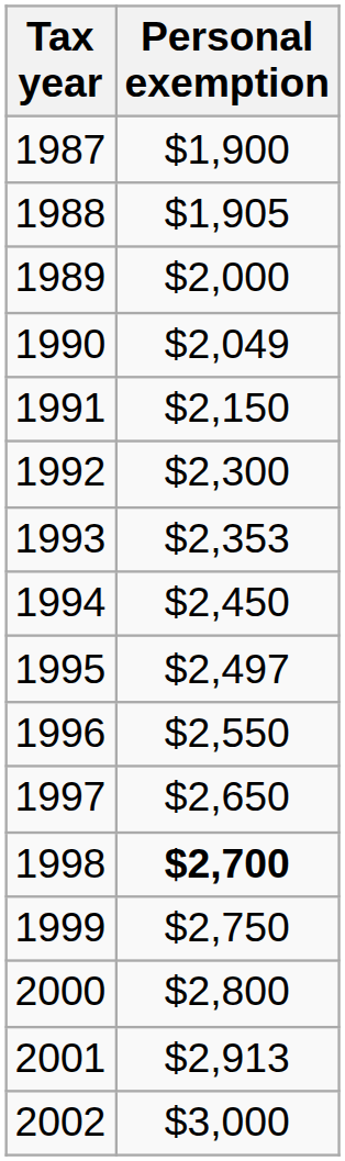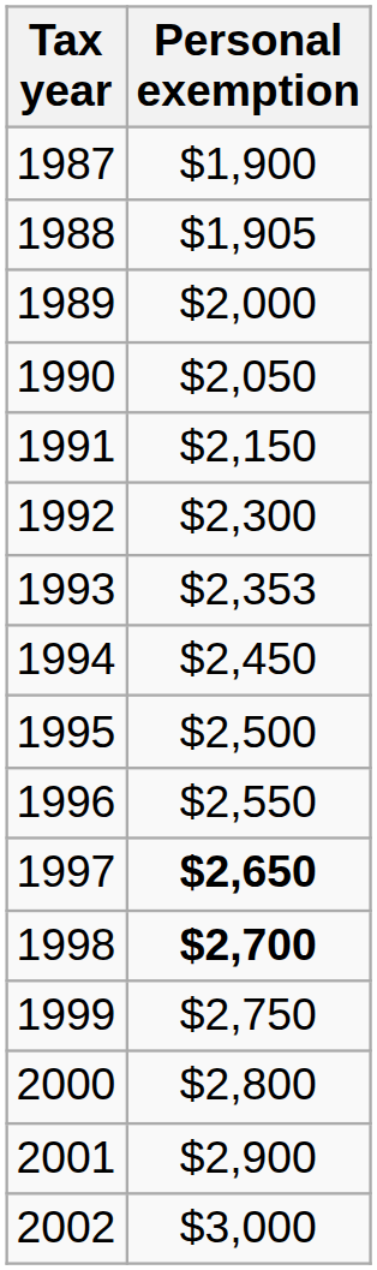1990 | Personal exemption: $2,049 -> $2,050
1995 | Personal exemption: $2,497 -> $2,500
1997 | Personal exemption: normal -> bold
2001 | Personal exemption: $2,913 -> $2,900
